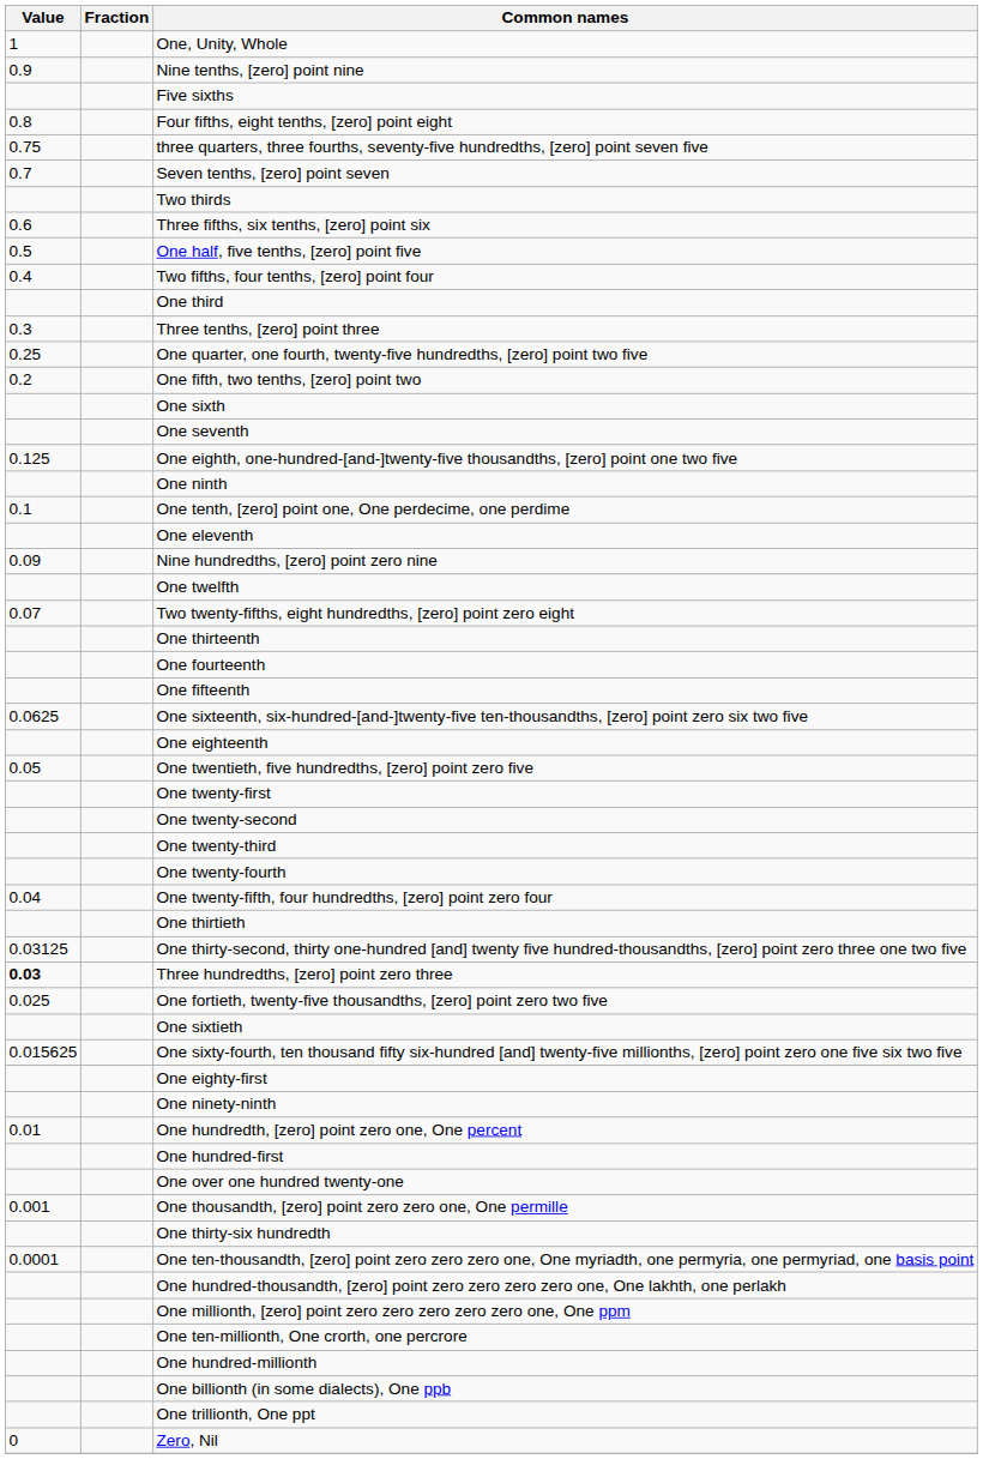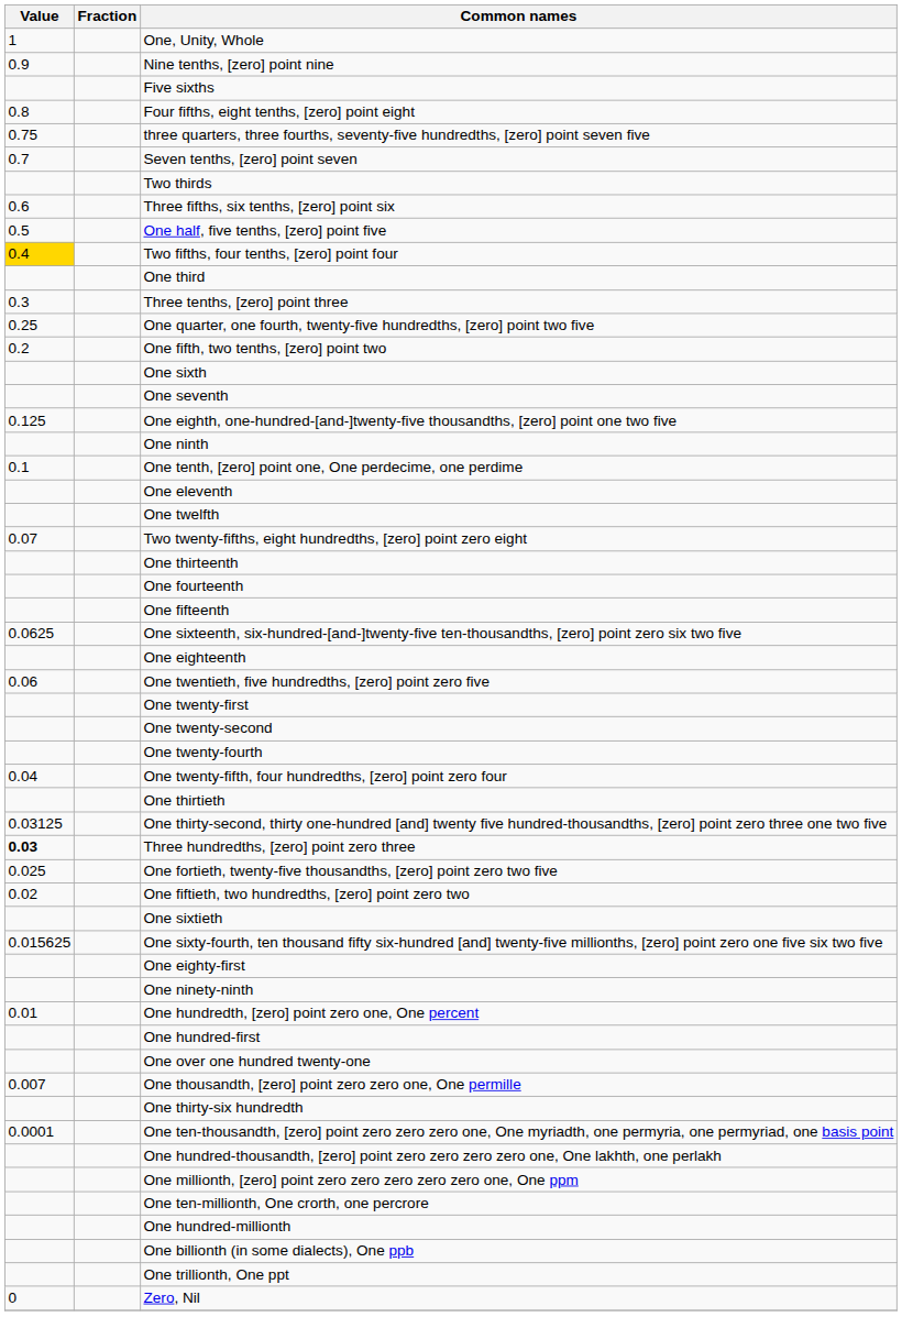Two fifths, four tenths, [zero] point four | Value: no background -> gold background
- row: 0.09 | Nine hundredths, [zero] point zero nine
One twentieth, five hundredths, [zero] point zero five | Value: 0.05 -> 0.06
- row: One twenty-third
+ row: 0.02 | One fiftieth, two hundredths, [zero] point zero two
One thousandth, [zero] point zero zero one, One permille | Value: 0.001 -> 0.007
